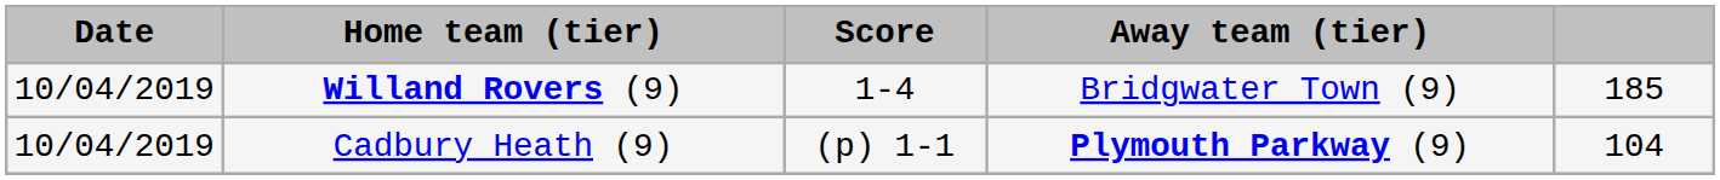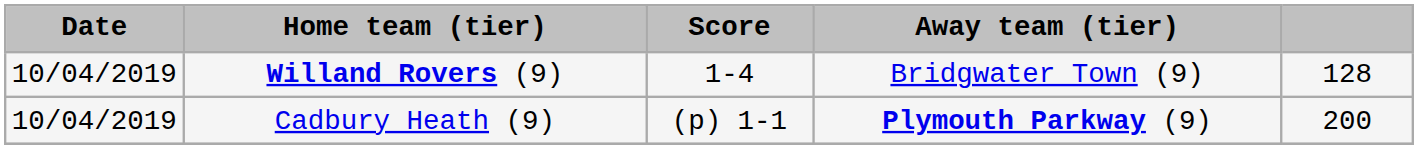Willand Rovers (9) | column 5: 185 -> 128
Cadbury Heath (9) | column 5: 104 -> 200
